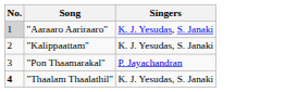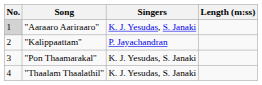+ column: Length (m:ss)
"Kalippaattam" | Singers: K. J. Yesudas, S. Janaki -> P. Jayachandran
"Pon Thaamarakal" | Singers: P. Jayachandran -> K. J. Yesudas, S. Janaki
"Thaalam Thaalathil" | No.: bold -> normal
